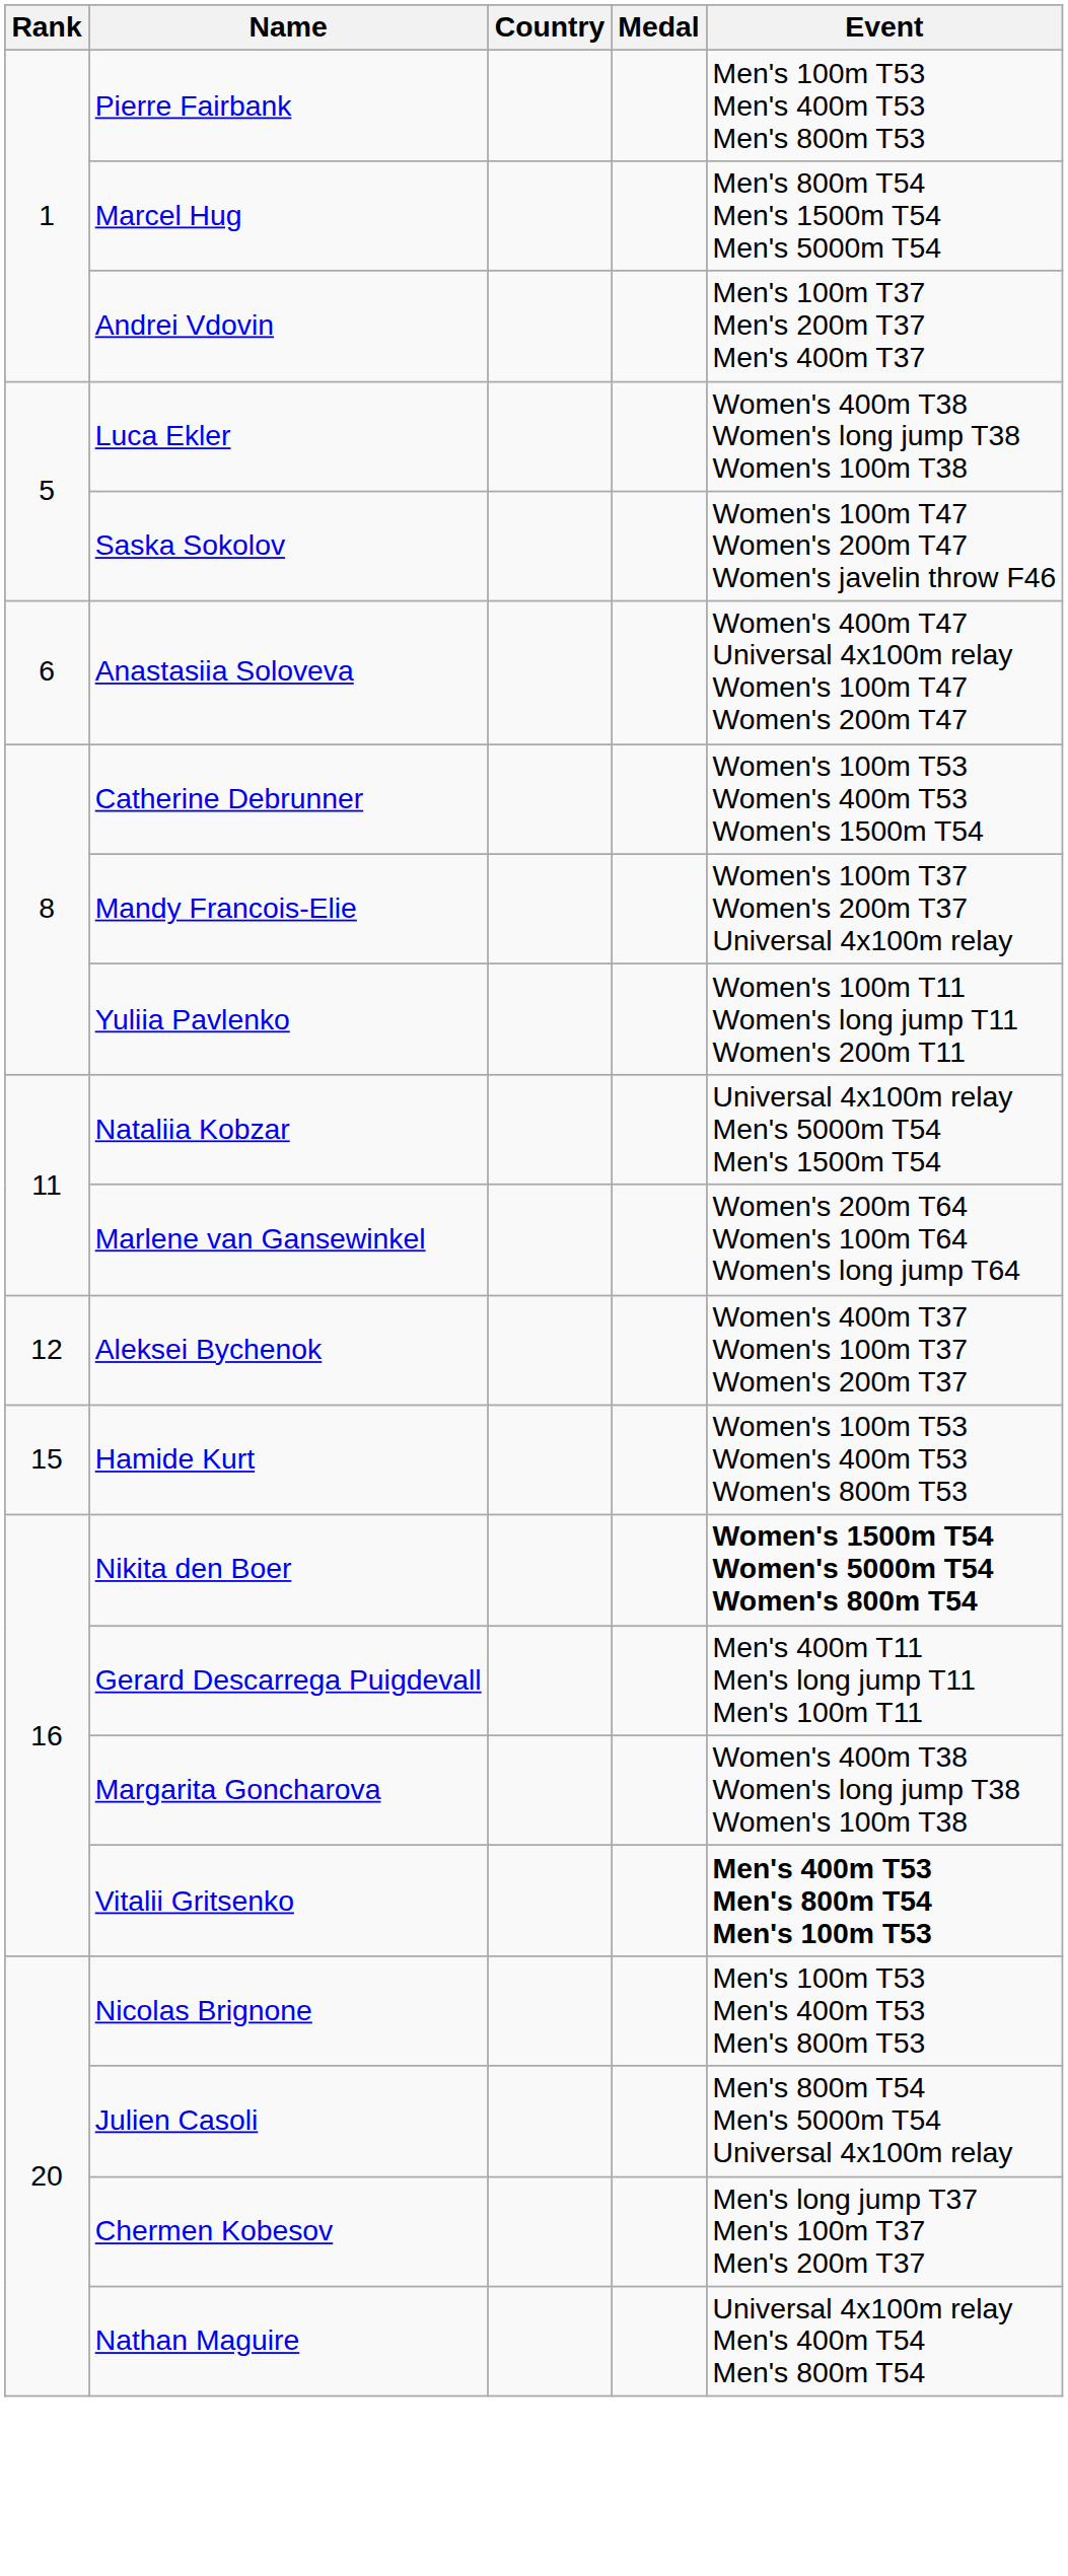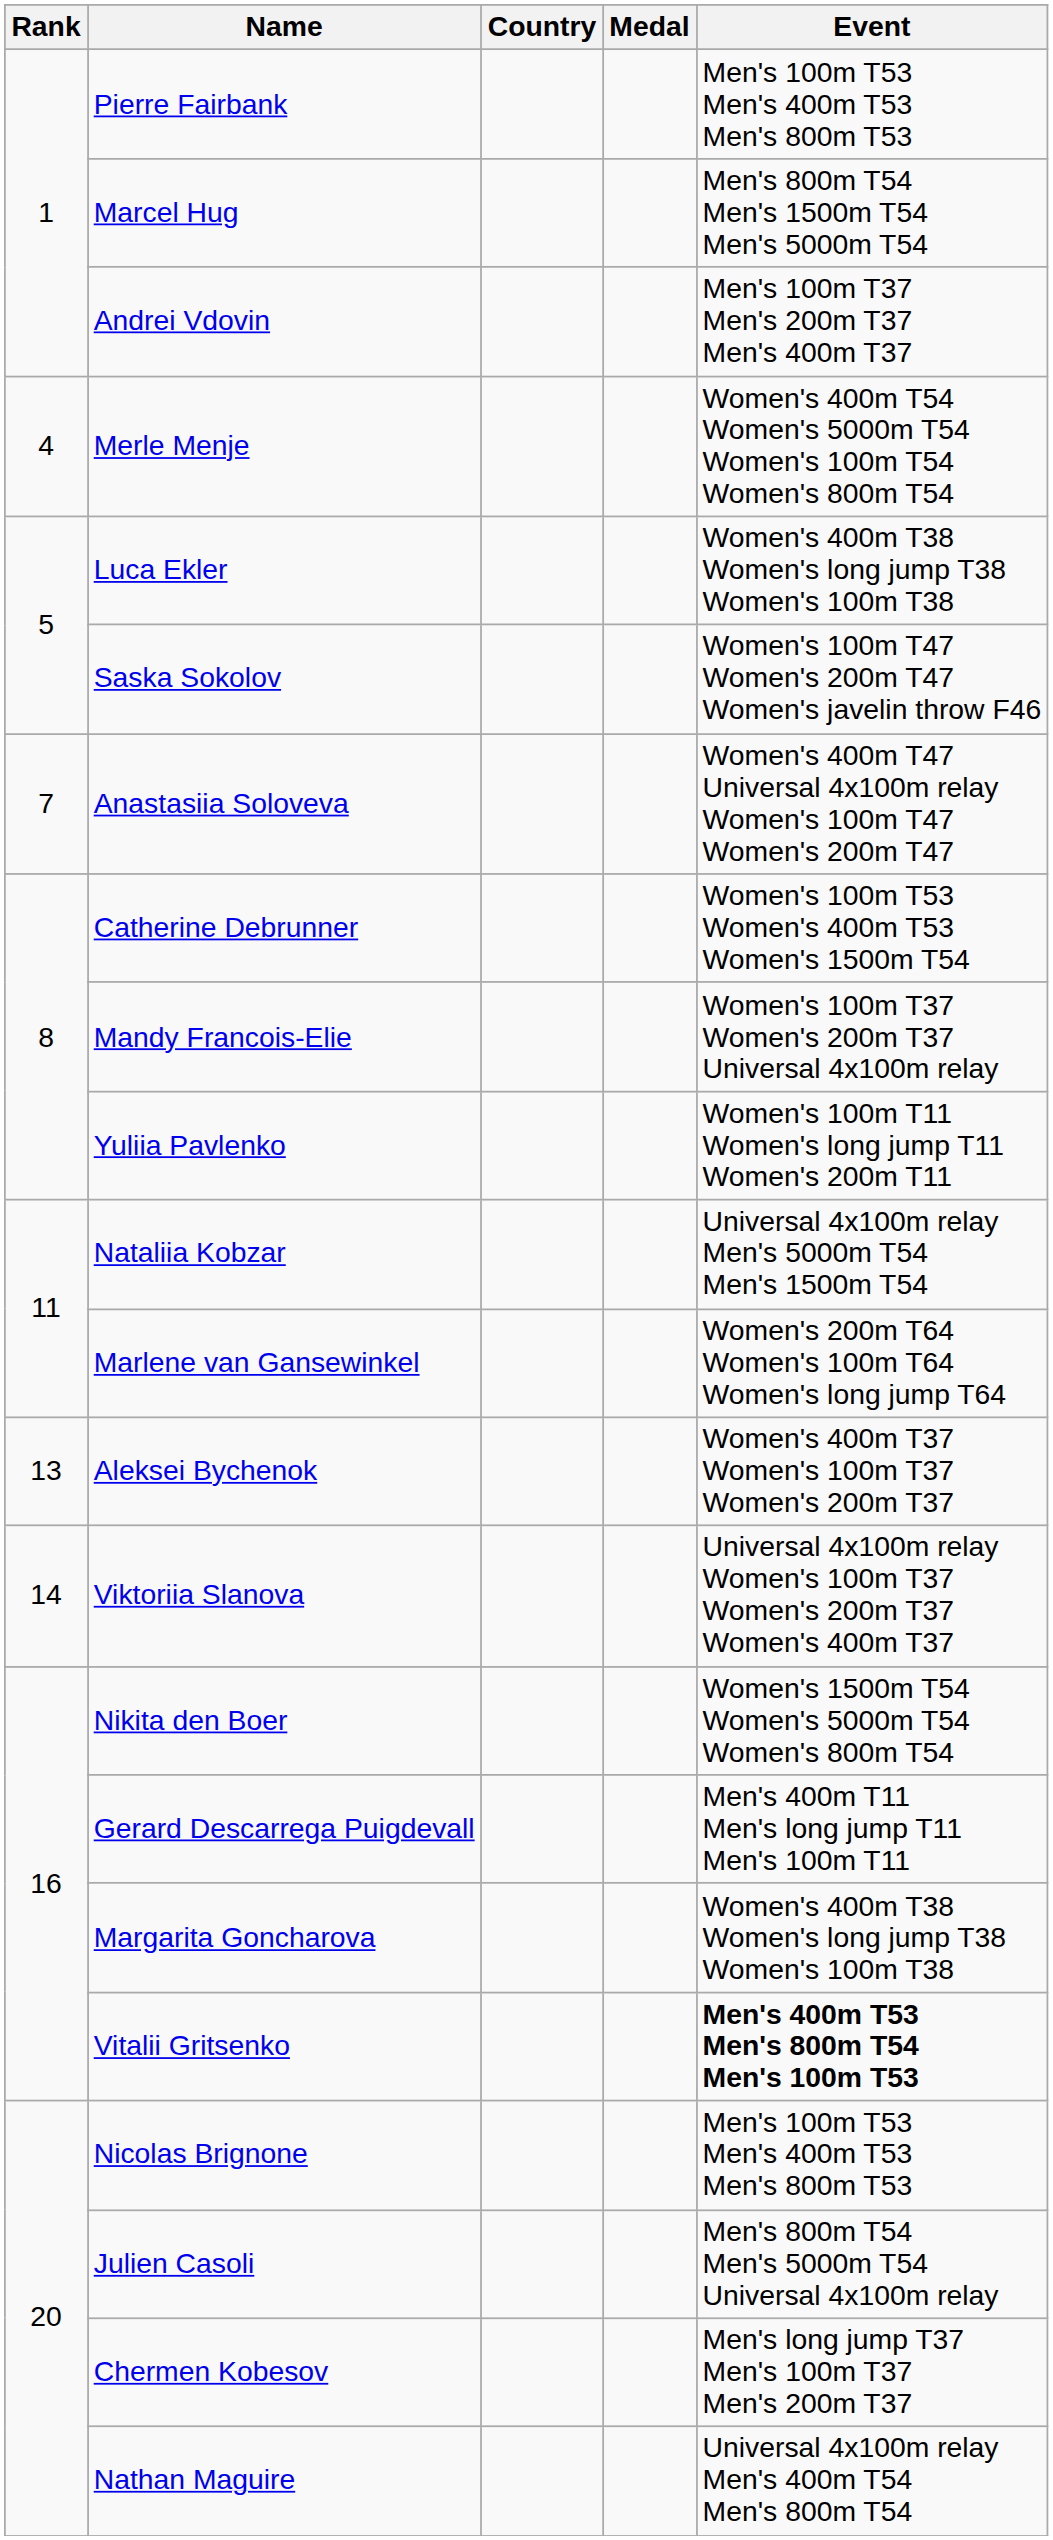+ row: 4 | Merle Menje | Women's 400m T54 Women's 5000m T54 Women's 100m T54 Women's 800m T54
Anastasiia Soloveva | Rank: 6 -> 7
Aleksei Bychenok | Rank: 12 -> 13
+ row: 14 | Viktoriia Slanova | Universal 4x100m relay Women's 100m T37 Women's 200m T37 Women's 400m T37
- row: 15 | Hamide Kurt | Women's 100m T53 Women's 400m T53 Women's 800m T53
Nikita den Boer | Event: bold -> normal
